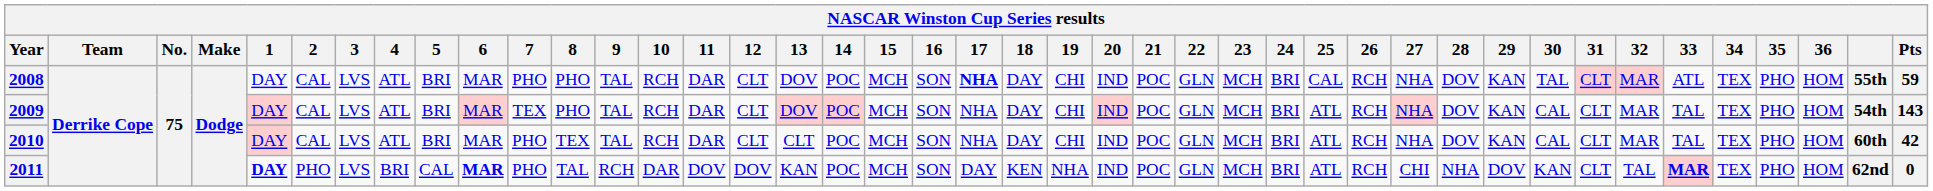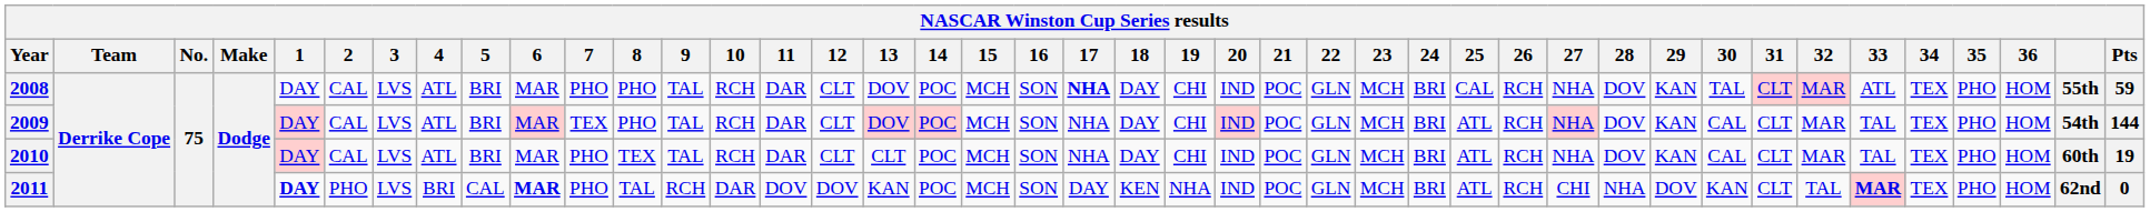2009 | Pts: 143 -> 144
2010 | Pts: 42 -> 19
